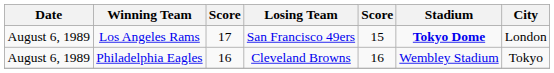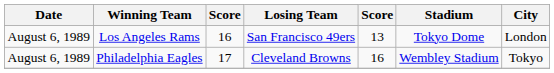Los Angeles Rams | column 3: 17 -> 16
Los Angeles Rams | column 5: 15 -> 13
Los Angeles Rams | Stadium: bold -> normal
Philadelphia Eagles | column 3: 16 -> 17
